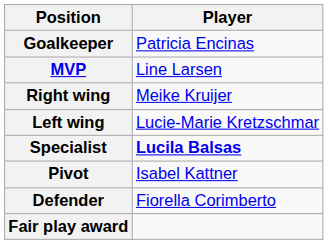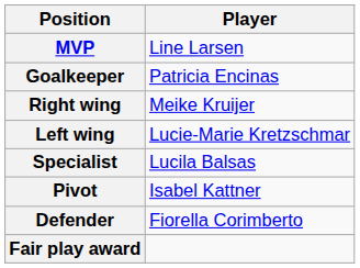rows swapped: MVP <-> Goalkeeper
Specialist | Player: bold -> normal
